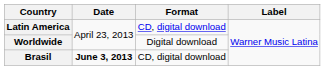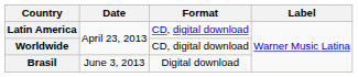Worldwide | Format: Digital download -> CD, digital download
Brasil | Date: bold -> normal
Brasil | Format: CD, digital download -> Digital download
